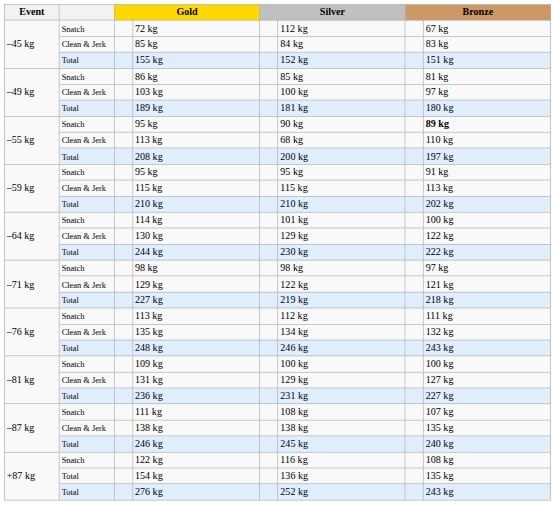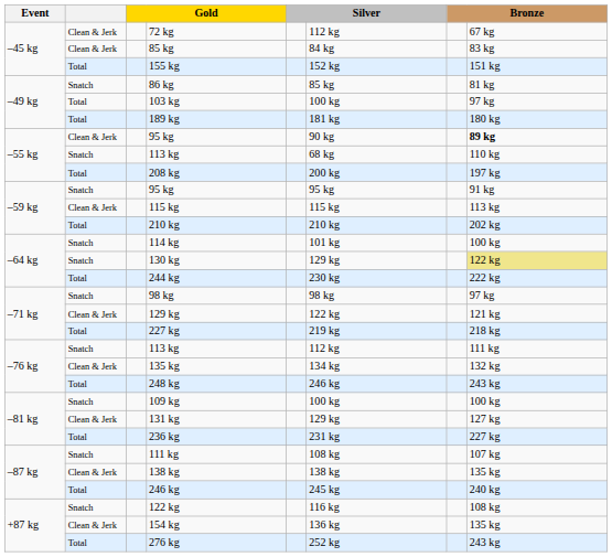72 kg | column 2: Snatch -> Clean & Jerk
103 kg | column 2: Clean & Jerk -> Total
–55 kg / 95 kg | column 2: Snatch -> Clean & Jerk
–55 kg / 113 kg | column 2: Clean & Jerk -> Snatch
130 kg | column 2: Clean & Jerk -> Snatch
130 kg | column 8: no background -> khaki background
154 kg | column 2: Total -> Clean & Jerk
